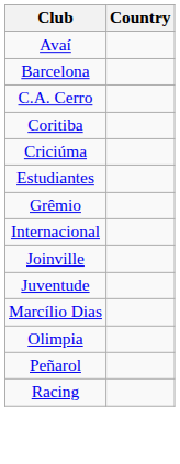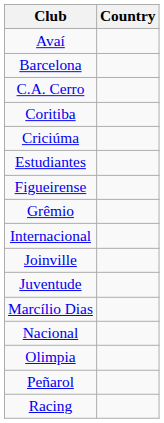+ row: Figueirense
+ row: Nacional
